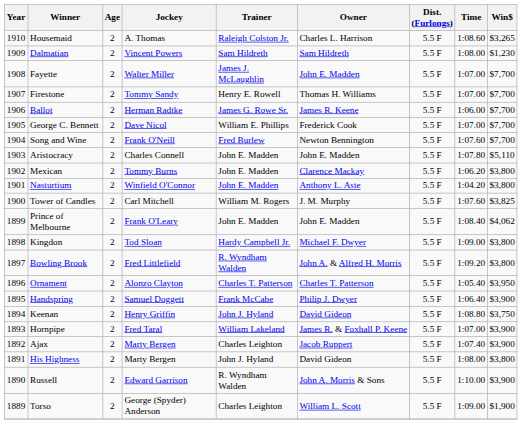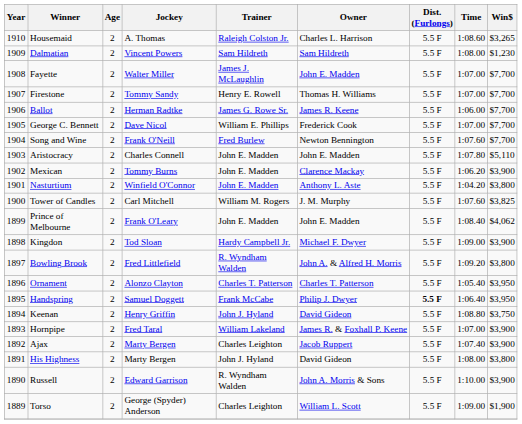Mexican | Win$: $3,800 -> $3,900
Kingdon | Win$: $3,800 -> $3,900
Handspring | Dist. (Furlongs): normal -> bold
Handspring | Win$: $3,900 -> $3,950
